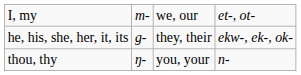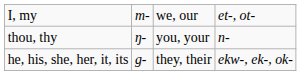rows swapped: thou, thy <-> he, his, she, her, it, its
